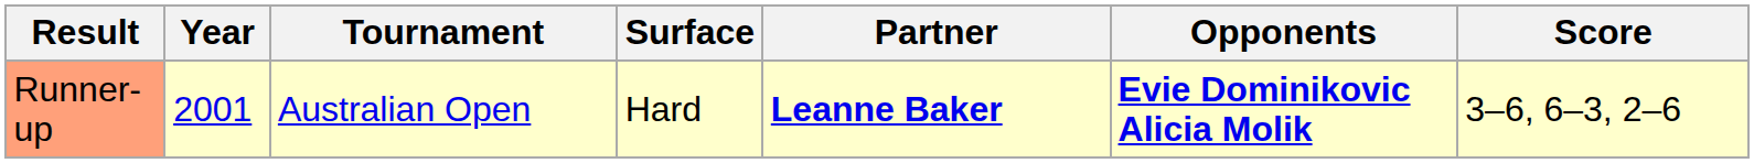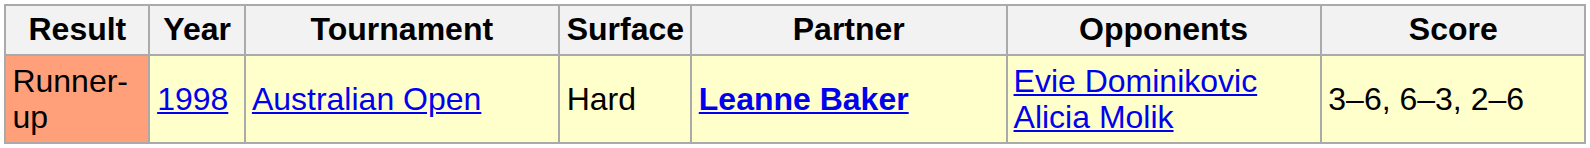Runner-up | Year: 2001 -> 1998
Runner-up | Opponents: bold -> normal
